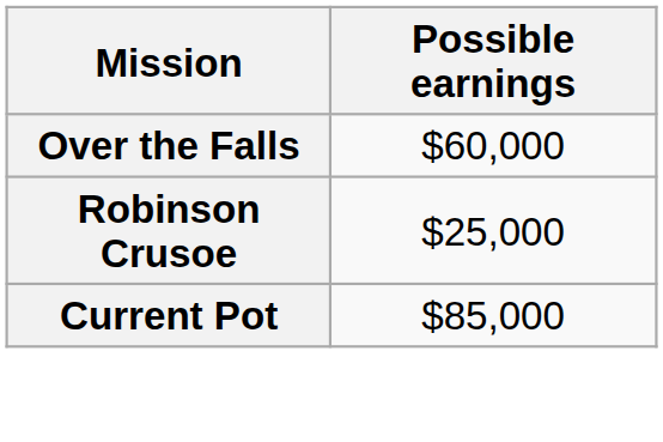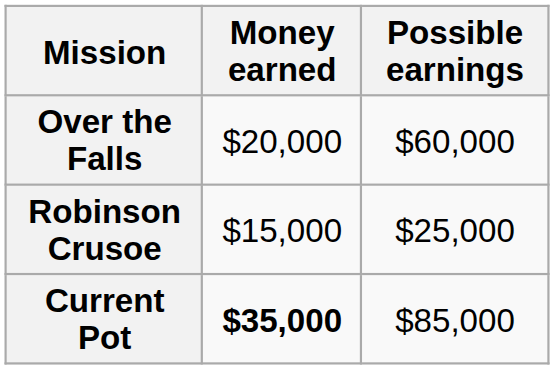+ column: Money earned | $20,000 | $15,000 | $35,000
